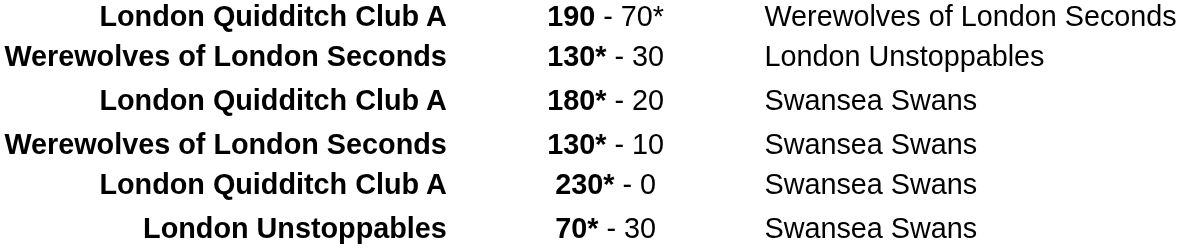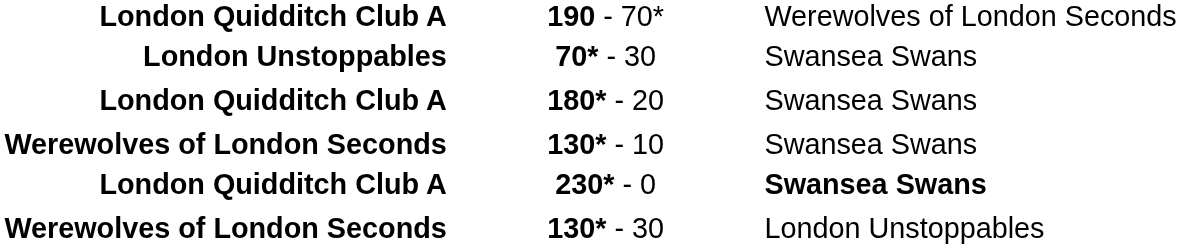rows swapped: 70* - 30 <-> 130* - 30
230* - 0 | column 3: normal -> bold
